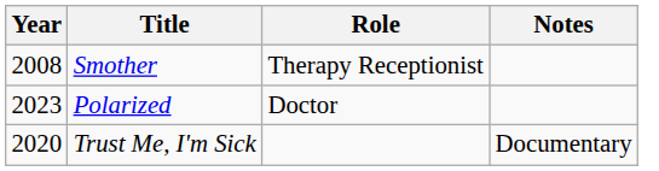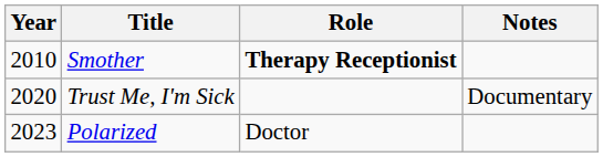Smother | Year: 2008 -> 2010
Smother | Role: normal -> bold
rows swapped: Trust Me, I'm Sick <-> Polarized
